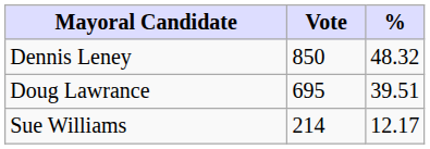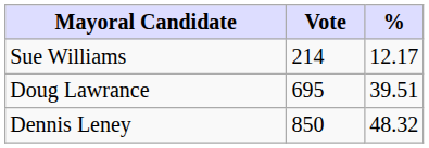rows swapped: Dennis Leney <-> Sue Williams
